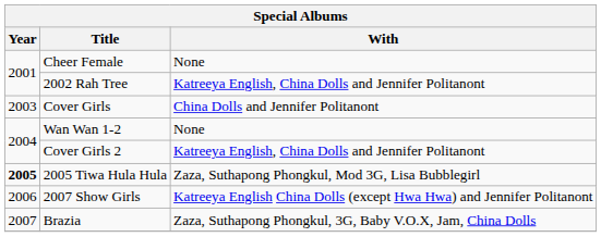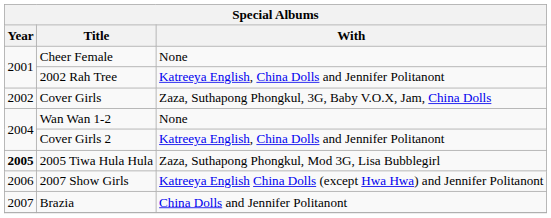Cover Girls | Year: 2003 -> 2002
Cover Girls | With: China Dolls and Jennifer Politanont -> Zaza, Suthapong Phongkul, 3G, Baby V.O.X, Jam, China Dolls
Brazia | With: Zaza, Suthapong Phongkul, 3G, Baby V.O.X, Jam, China Dolls -> China Dolls and Jennifer Politanont
